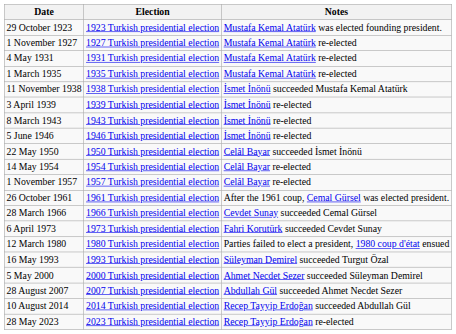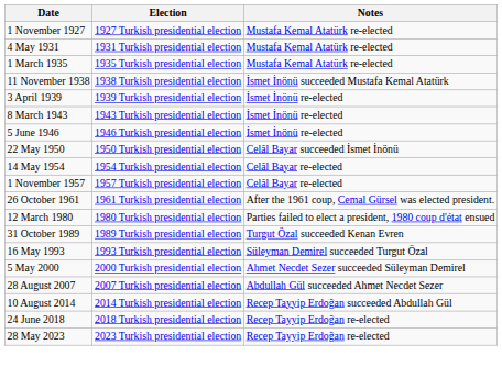- row: 29 October 1923 | 1923 Turkish presidential election | Mustafa Kemal Atatürk was elected founding president.
- row: 28 March 1966 | 1966 Turkish presidential election | Cevdet Sunay succeeded Cemal Gürsel
- row: 6 April 1973 | 1973 Turkish presidential election | Fahri Korutürk succeeded Cevdet Sunay
+ row: 31 October 1989 | 1989 Turkish presidential election | Turgut Özal succeeded Kenan Evren
+ row: 24 June 2018 | 2018 Turkish presidential election | Recep Tayyip Erdoğan re-elected
